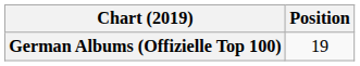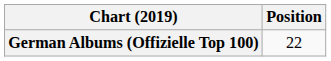German Albums (Offizielle Top 100) | Position: 19 -> 22
